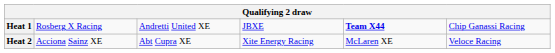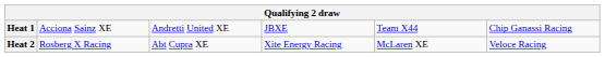Heat 1 | column 2: Rosberg X Racing -> Acciona Sainz XE
Heat 1 | column 5: bold -> normal
Heat 2 | column 2: Acciona Sainz XE -> Rosberg X Racing
